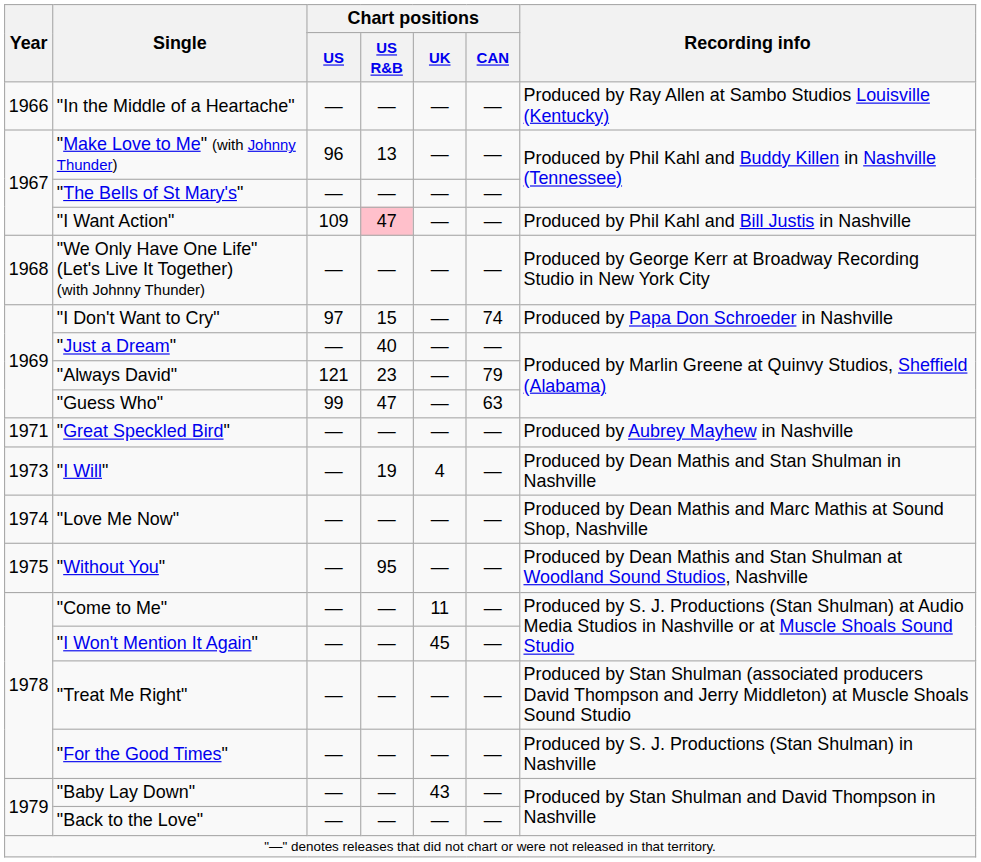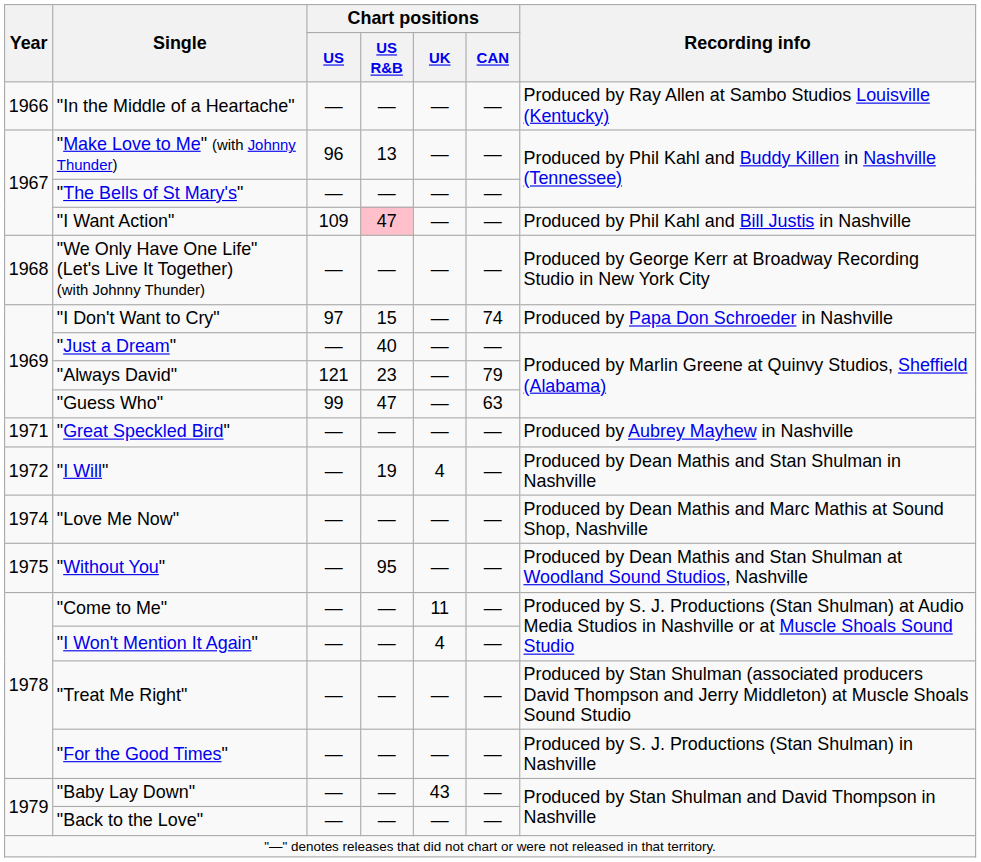"I Will" | Year: 1973 -> 1972
"I Won't Mention It Again" | Chart positions / UK: 45 -> 4
